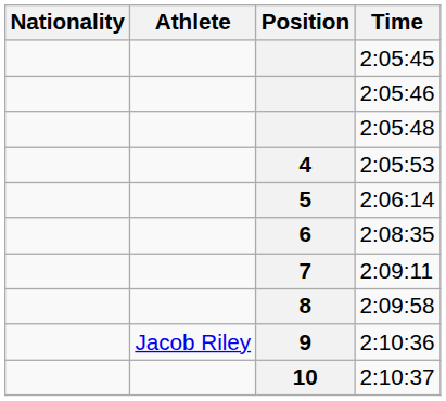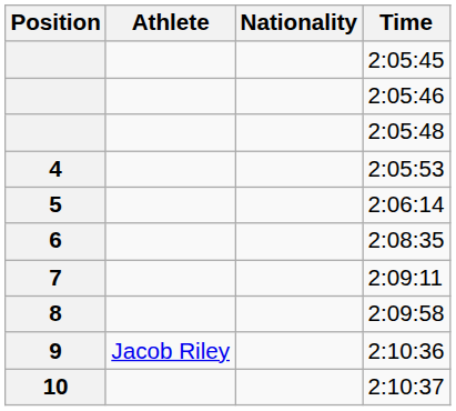columns swapped: Position <-> Nationality
